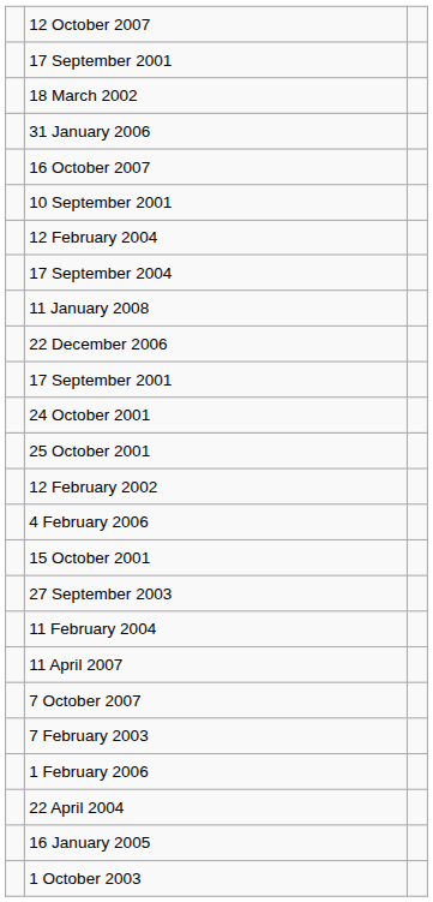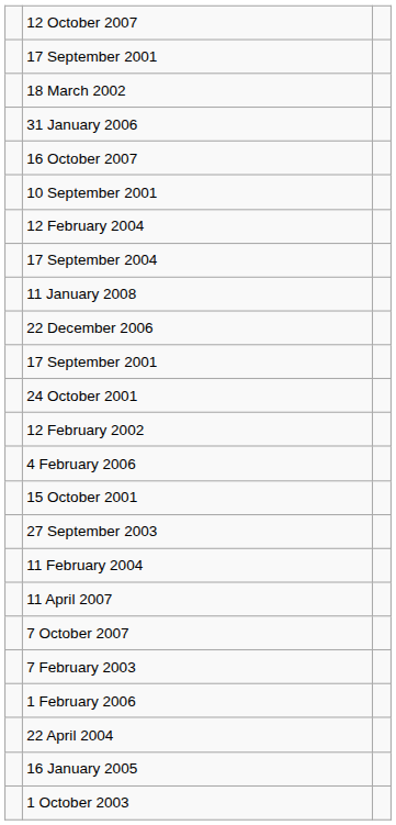- row: 25 October 2001
